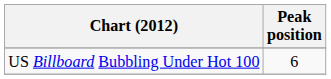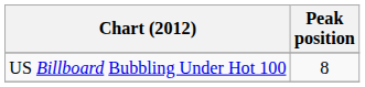US Billboard Bubbling Under Hot 100 | Peak position: 6 -> 8
